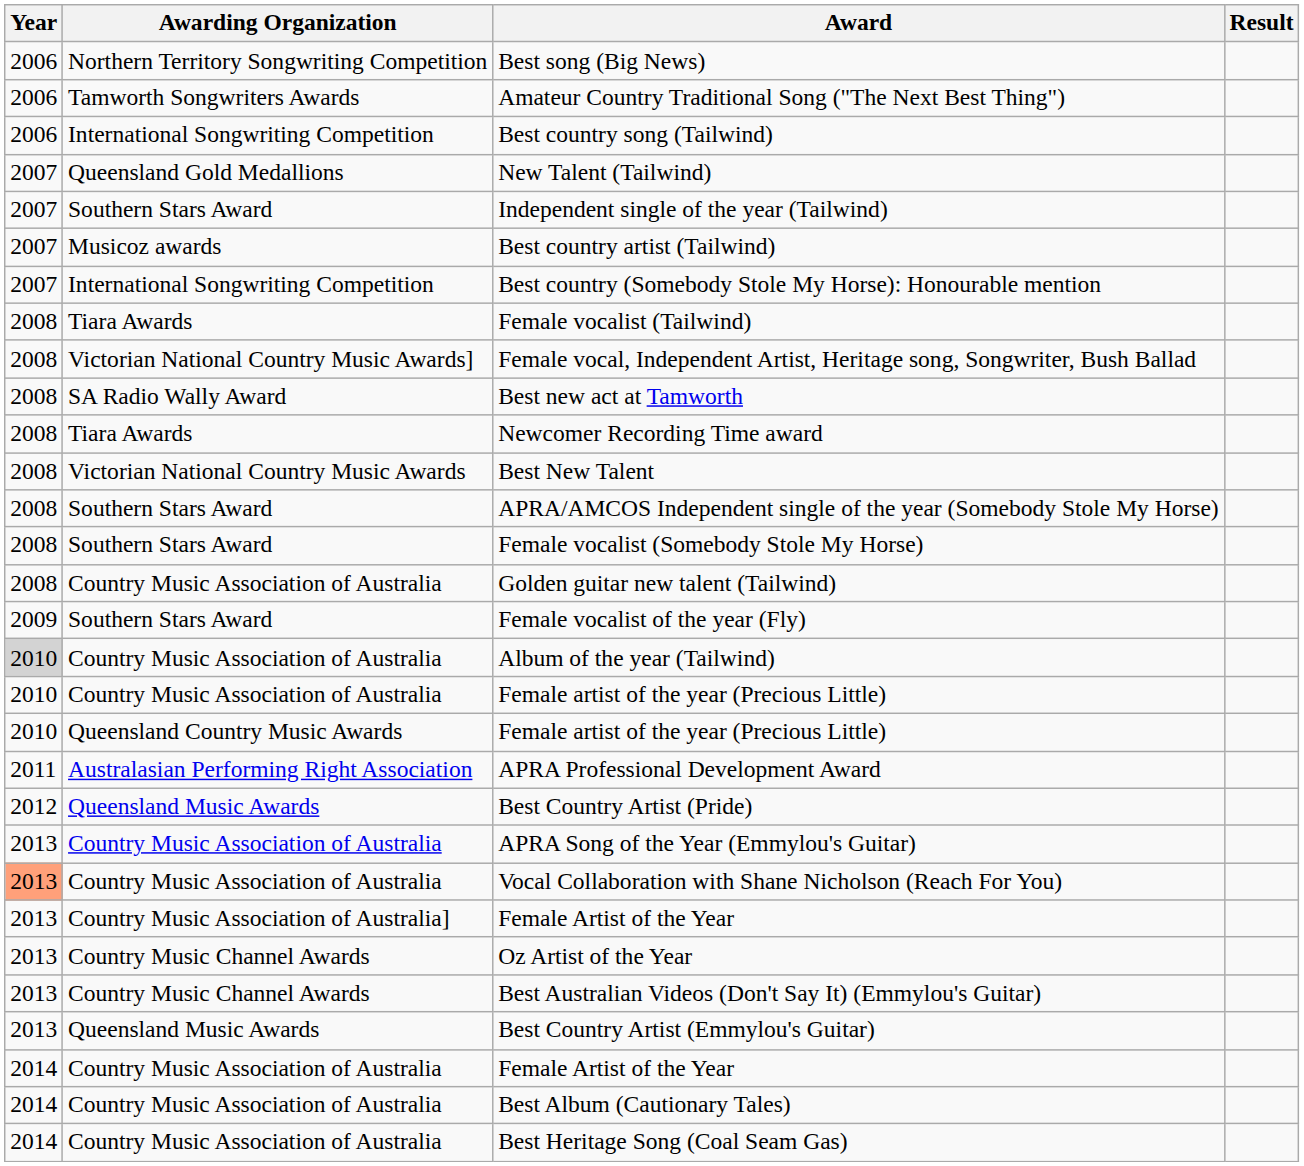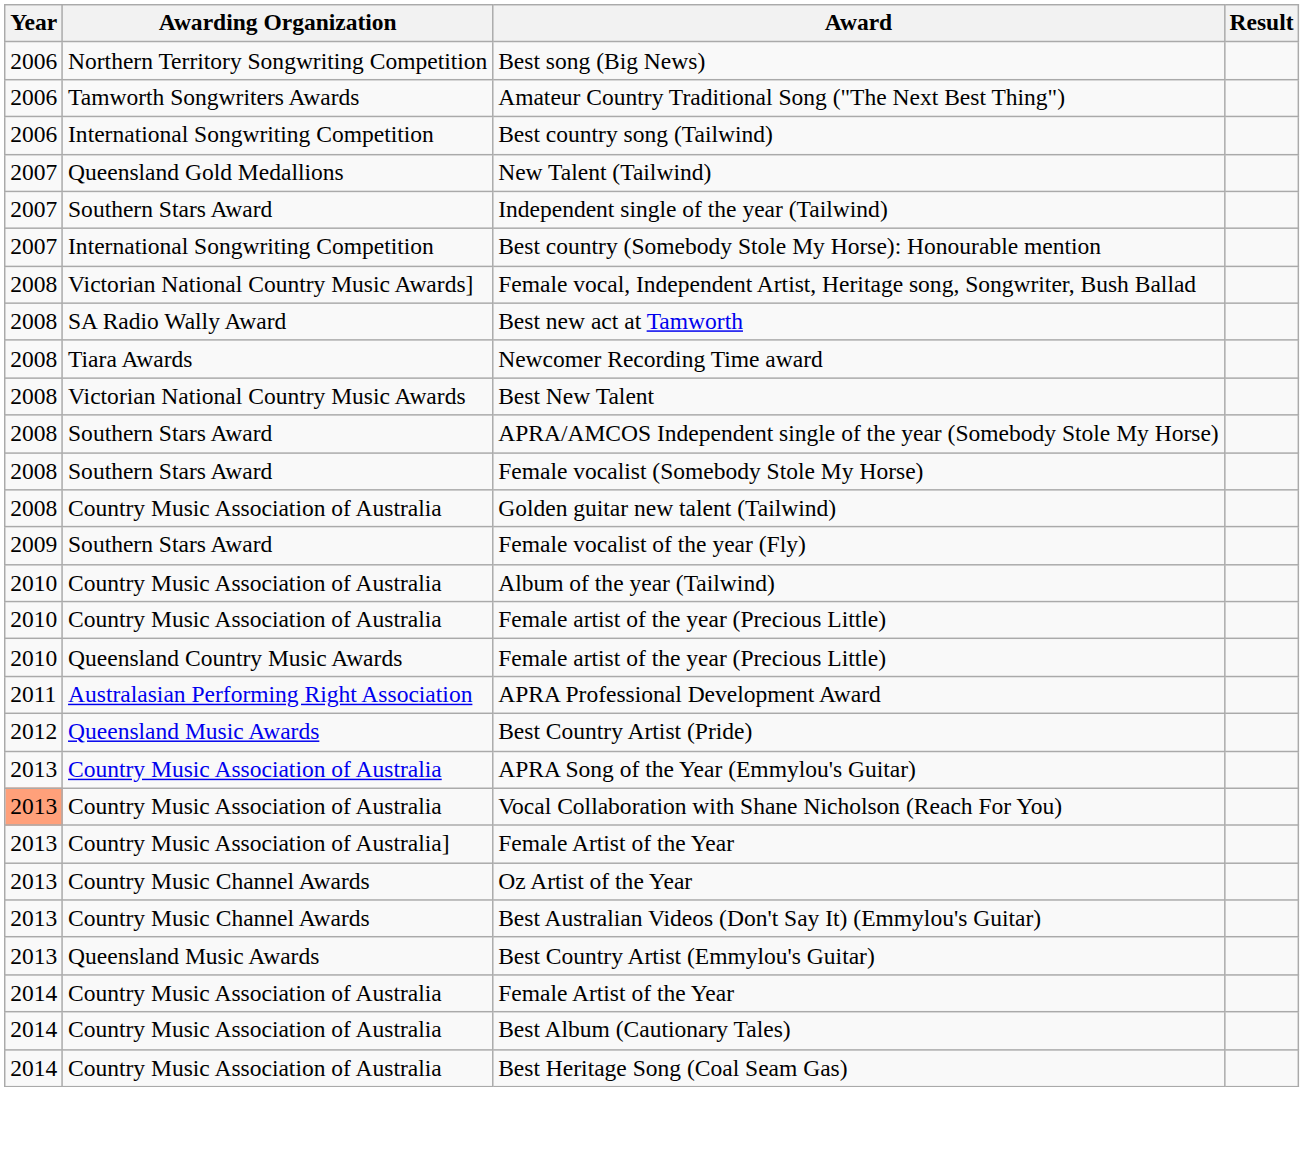- row: 2007 | Musicoz awards | Best country artist (Tailwind)
- row: 2008 | Tiara Awards | Female vocalist (Tailwind)
Album of the year (Tailwind) | Year: lightgrey background -> no background
